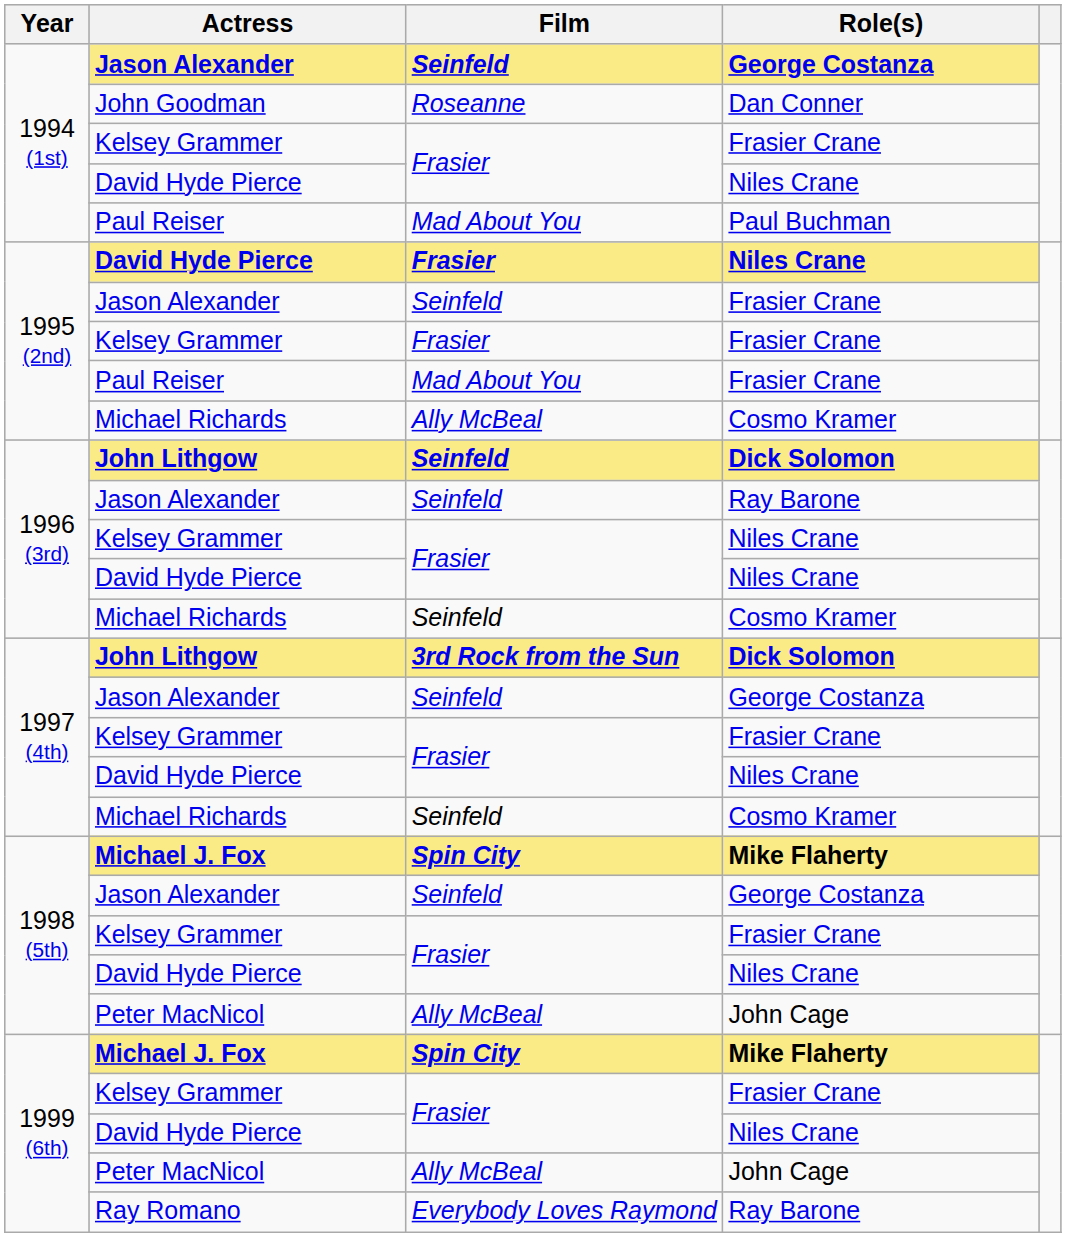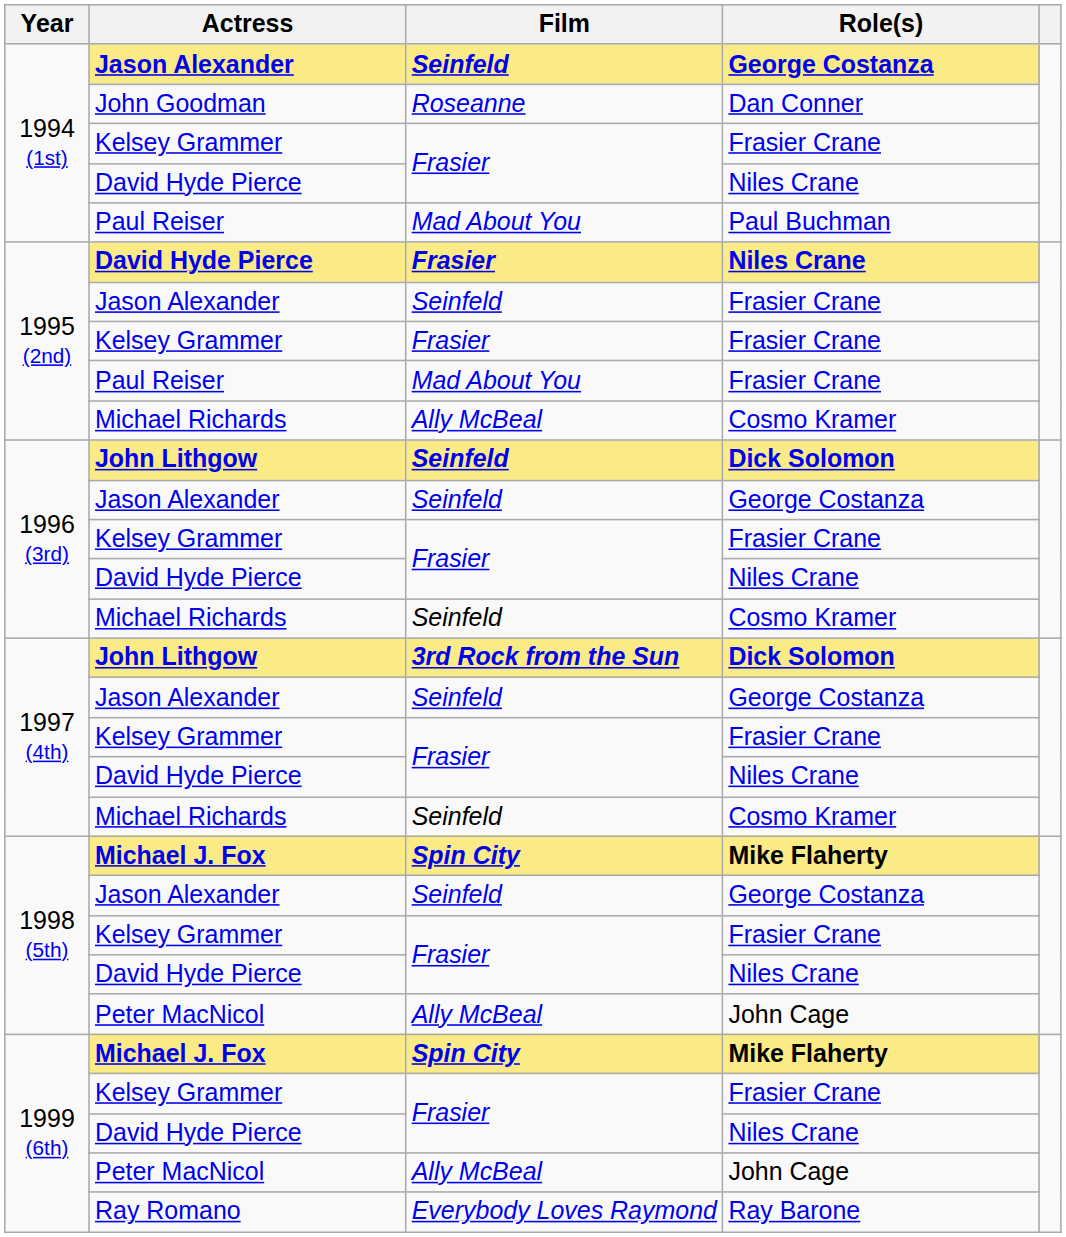1996 (3rd) / Jason Alexander | Role(s): Ray Barone -> George Costanza
1996 (3rd) / Kelsey Grammer | Role(s): Niles Crane -> Frasier Crane
